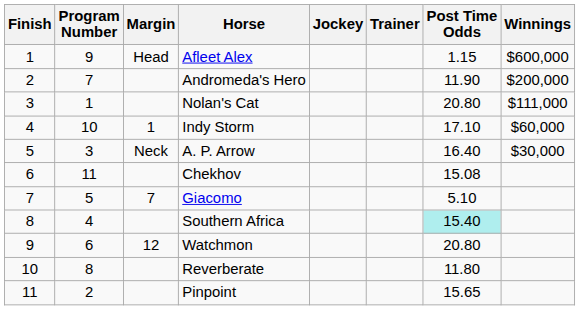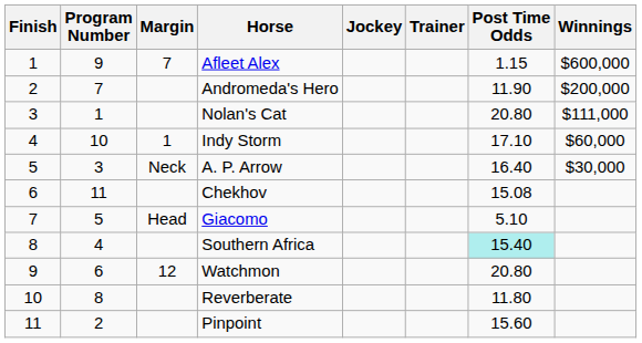Afleet Alex | Margin: Head -> 7
Giacomo | Margin: 7 -> Head
Pinpoint | Post Time Odds: 15.65 -> 15.60
